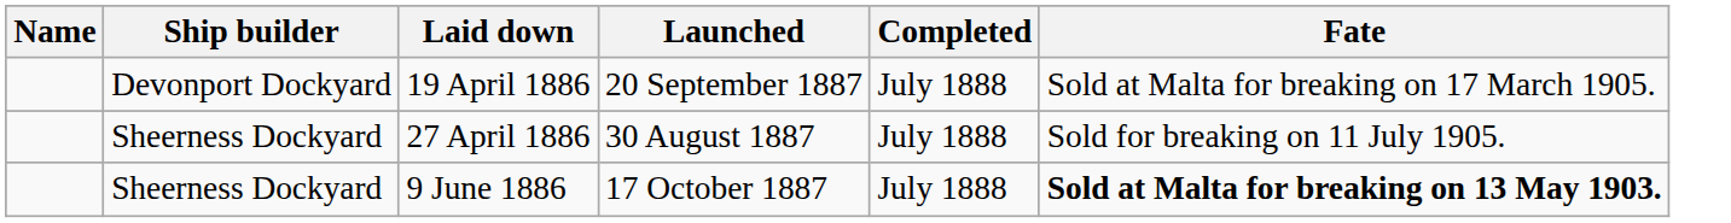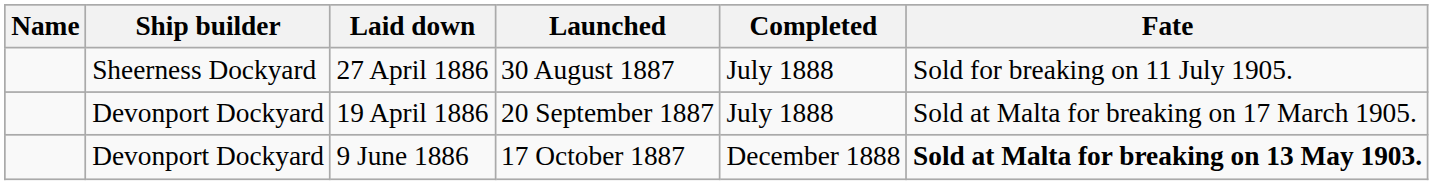rows swapped: 27 April 1886 <-> 19 April 1886
9 June 1886 | Ship builder: Sheerness Dockyard -> Devonport Dockyard
9 June 1886 | Completed: July 1888 -> December 1888
